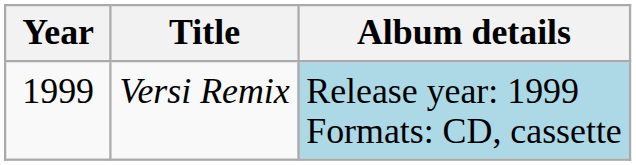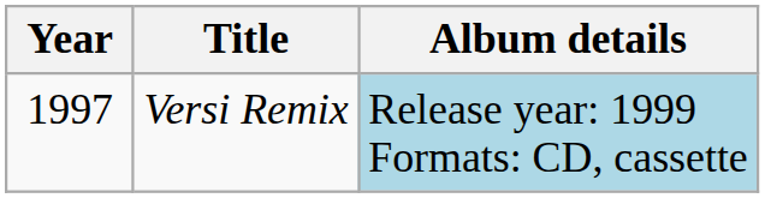Versi Remix | Year: 1999 -> 1997
